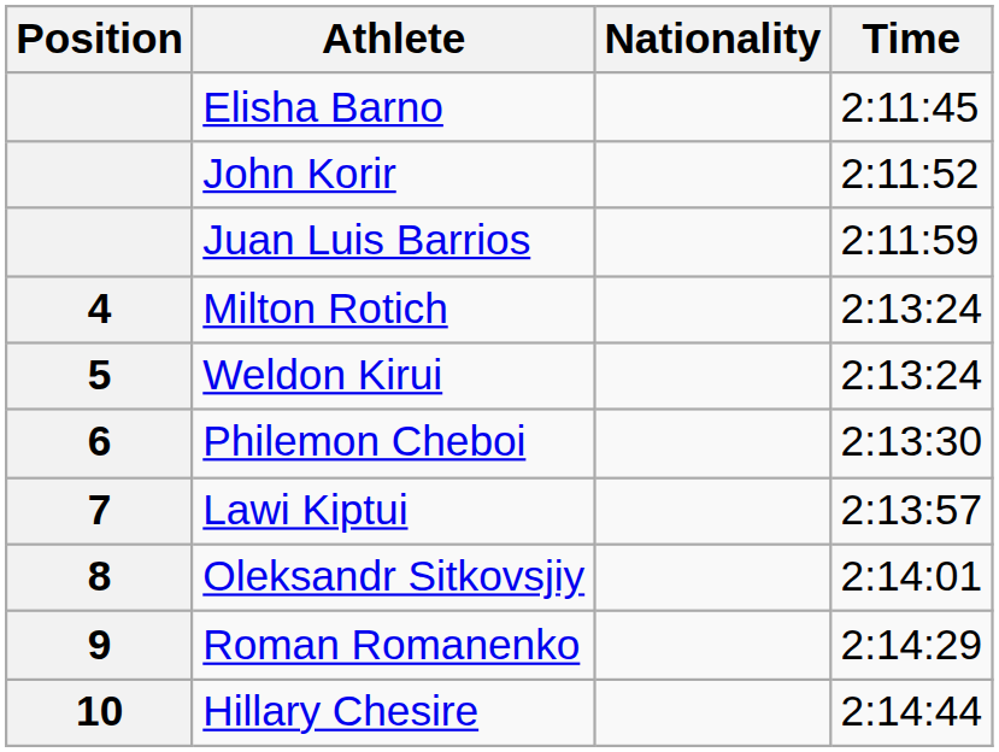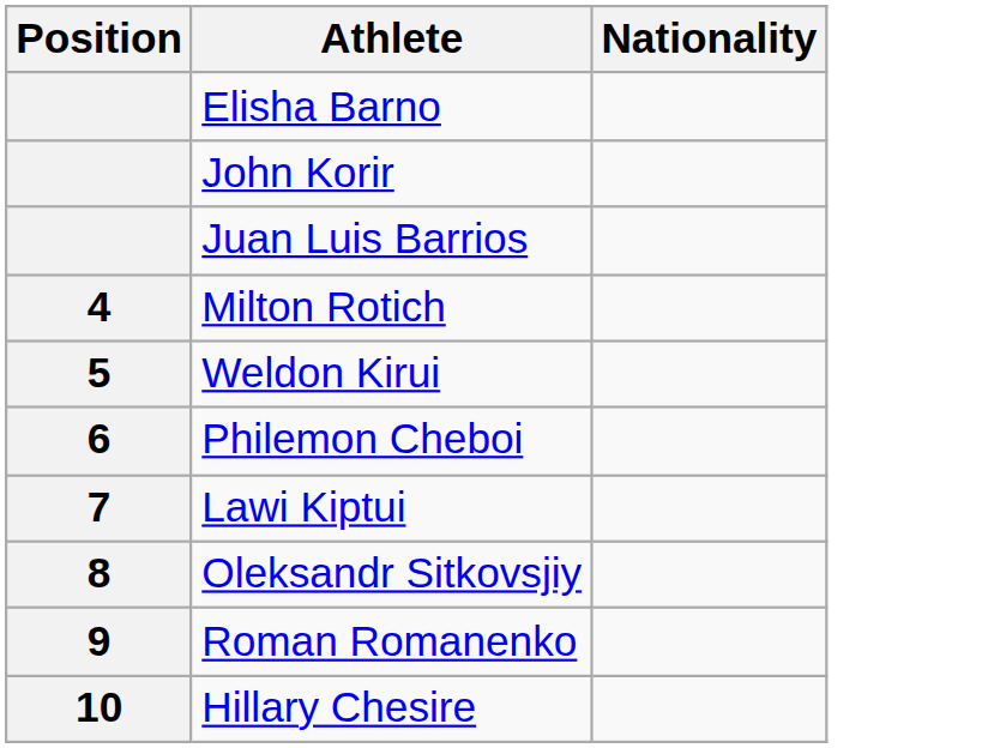- column: Time | 2:11:45 | 2:11:52 | 2:11:59 | 2:13:24 | 2:13:24 | 2:13:30 | 2:13:57 | 2:14:01 | 2:14:29 | 2:14:44
